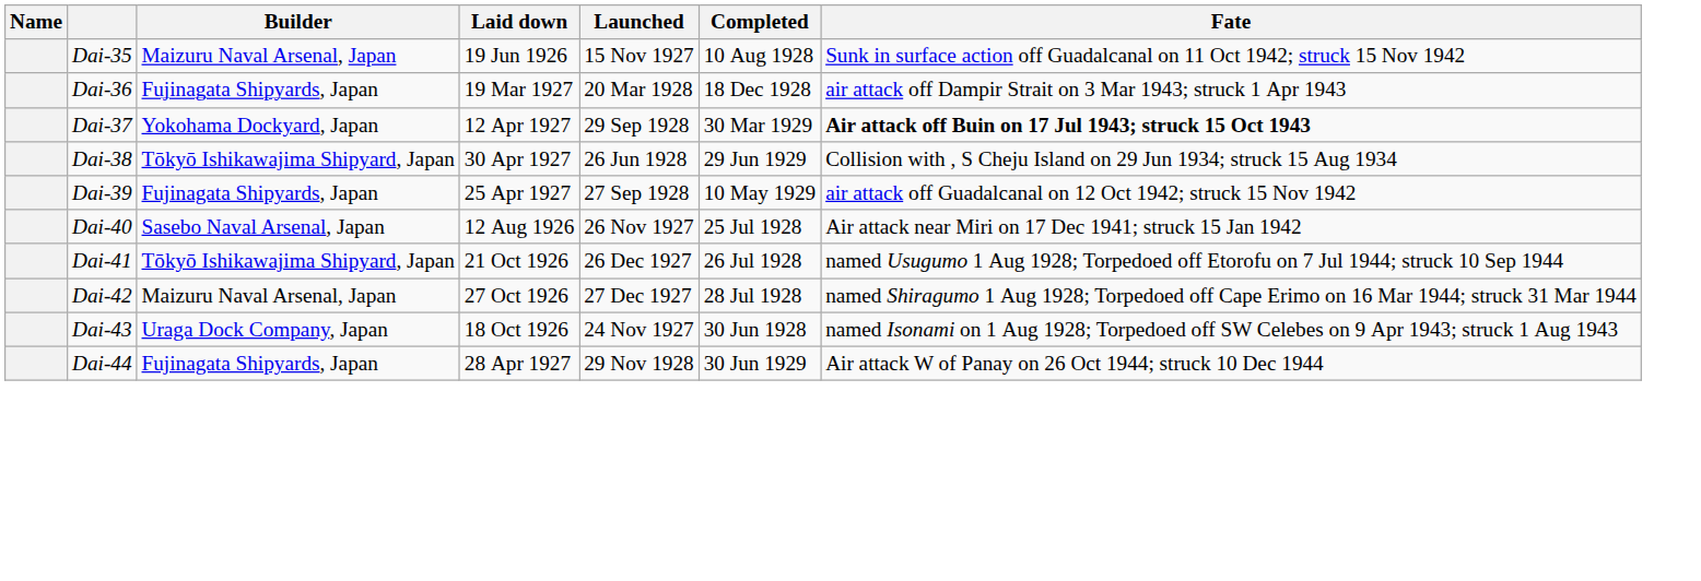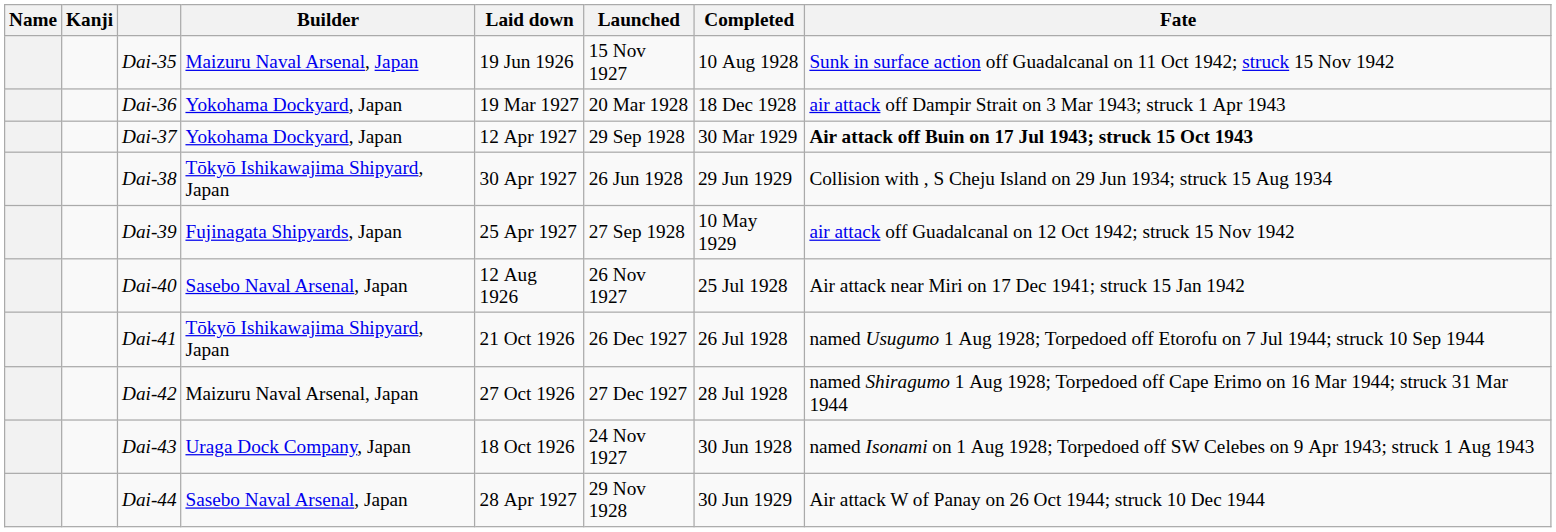+ column: Kanji
Dai-36 | Builder: Fujinagata Shipyards, Japan -> Yokohama Dockyard, Japan
Dai-44 | Builder: Fujinagata Shipyards, Japan -> Sasebo Naval Arsenal, Japan
